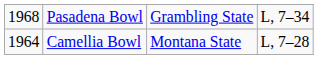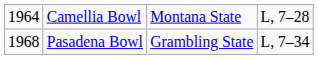rows swapped: Camellia Bowl <-> Pasadena Bowl
